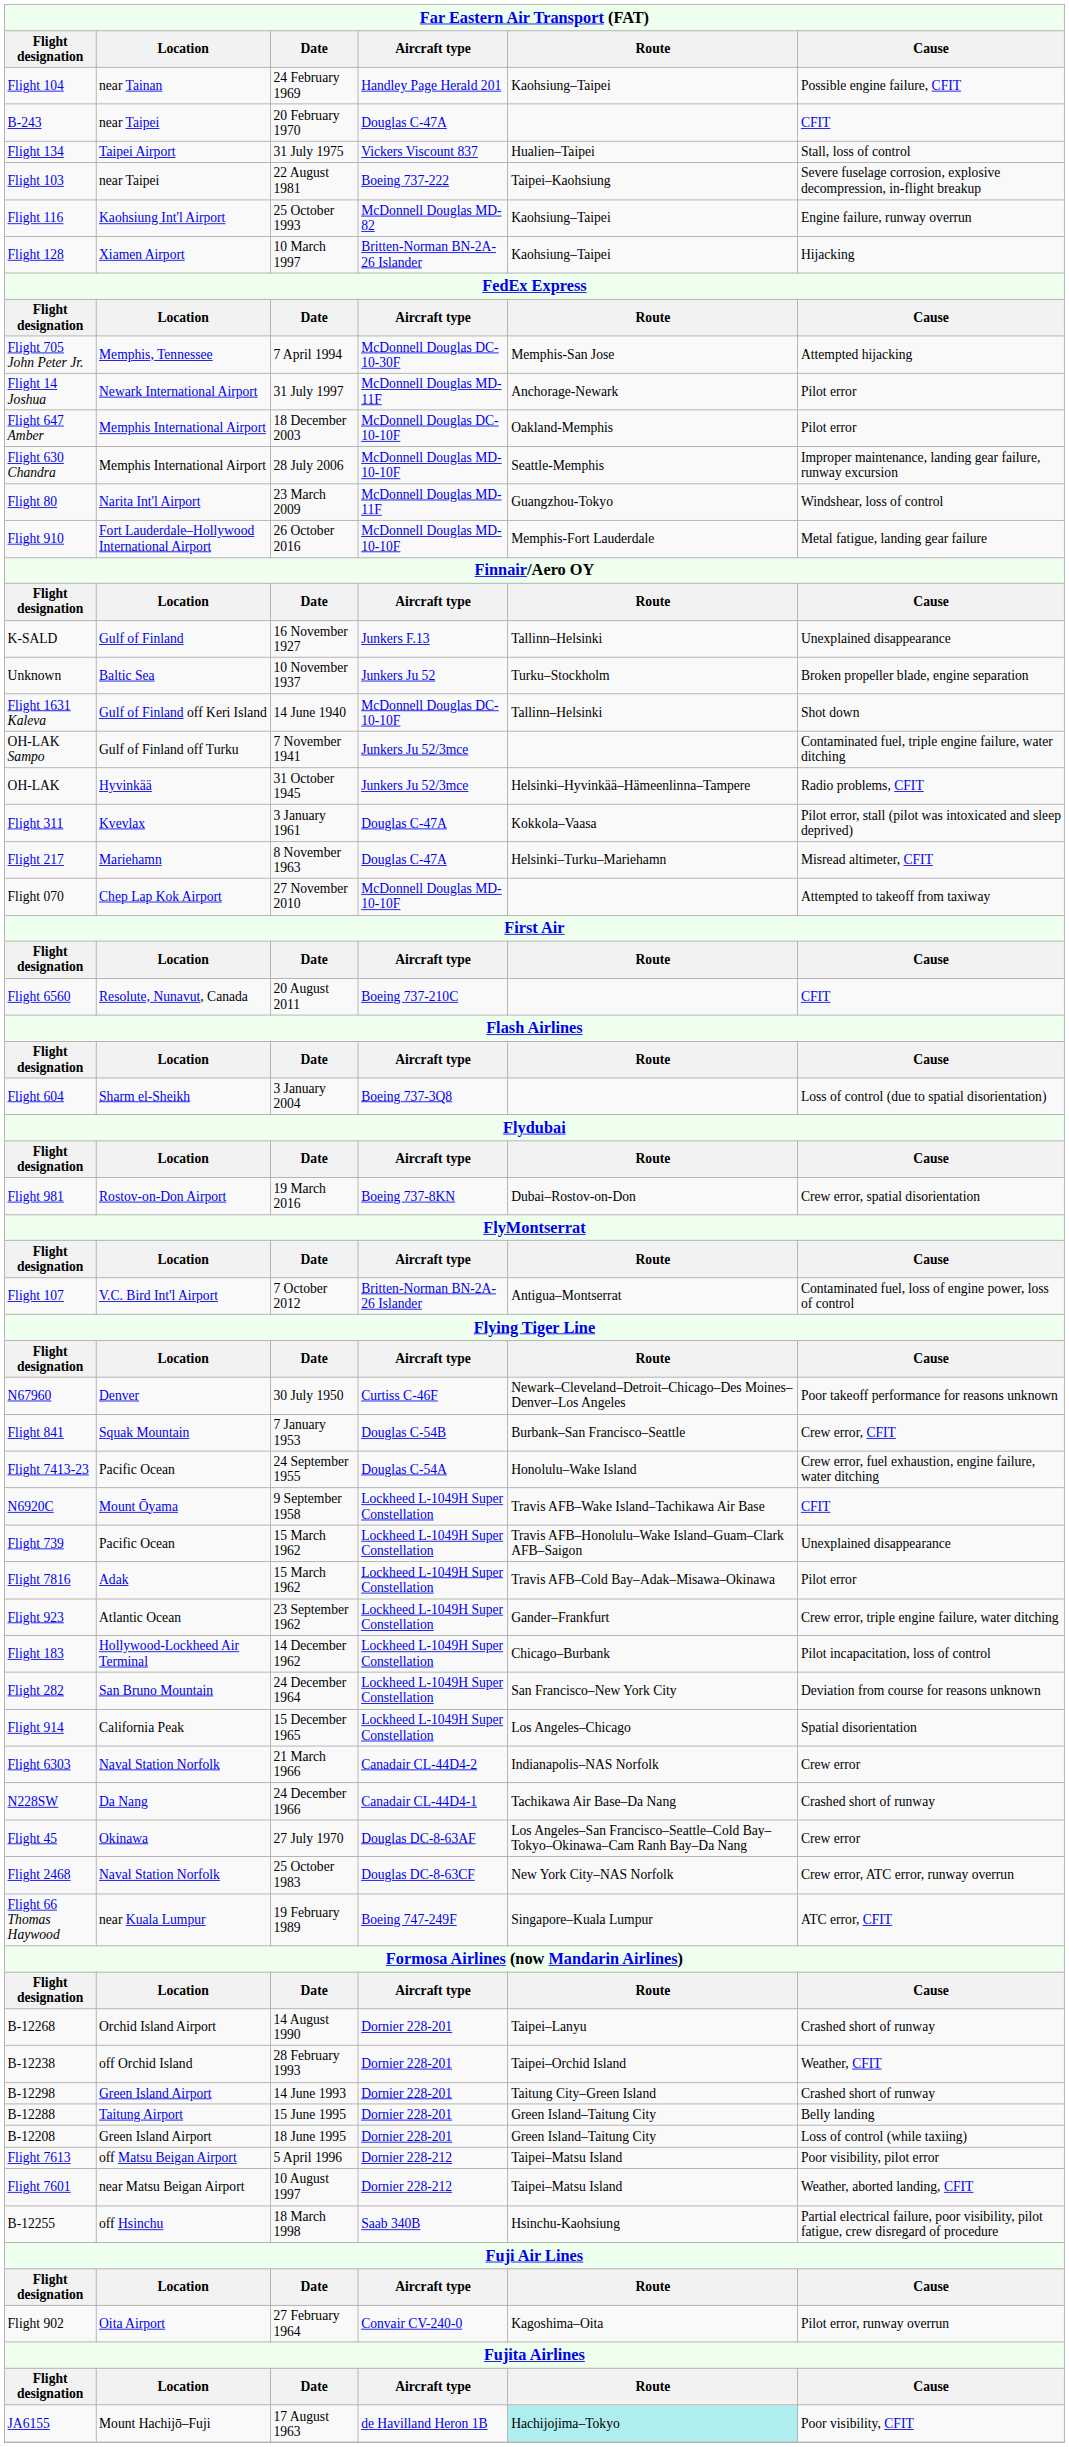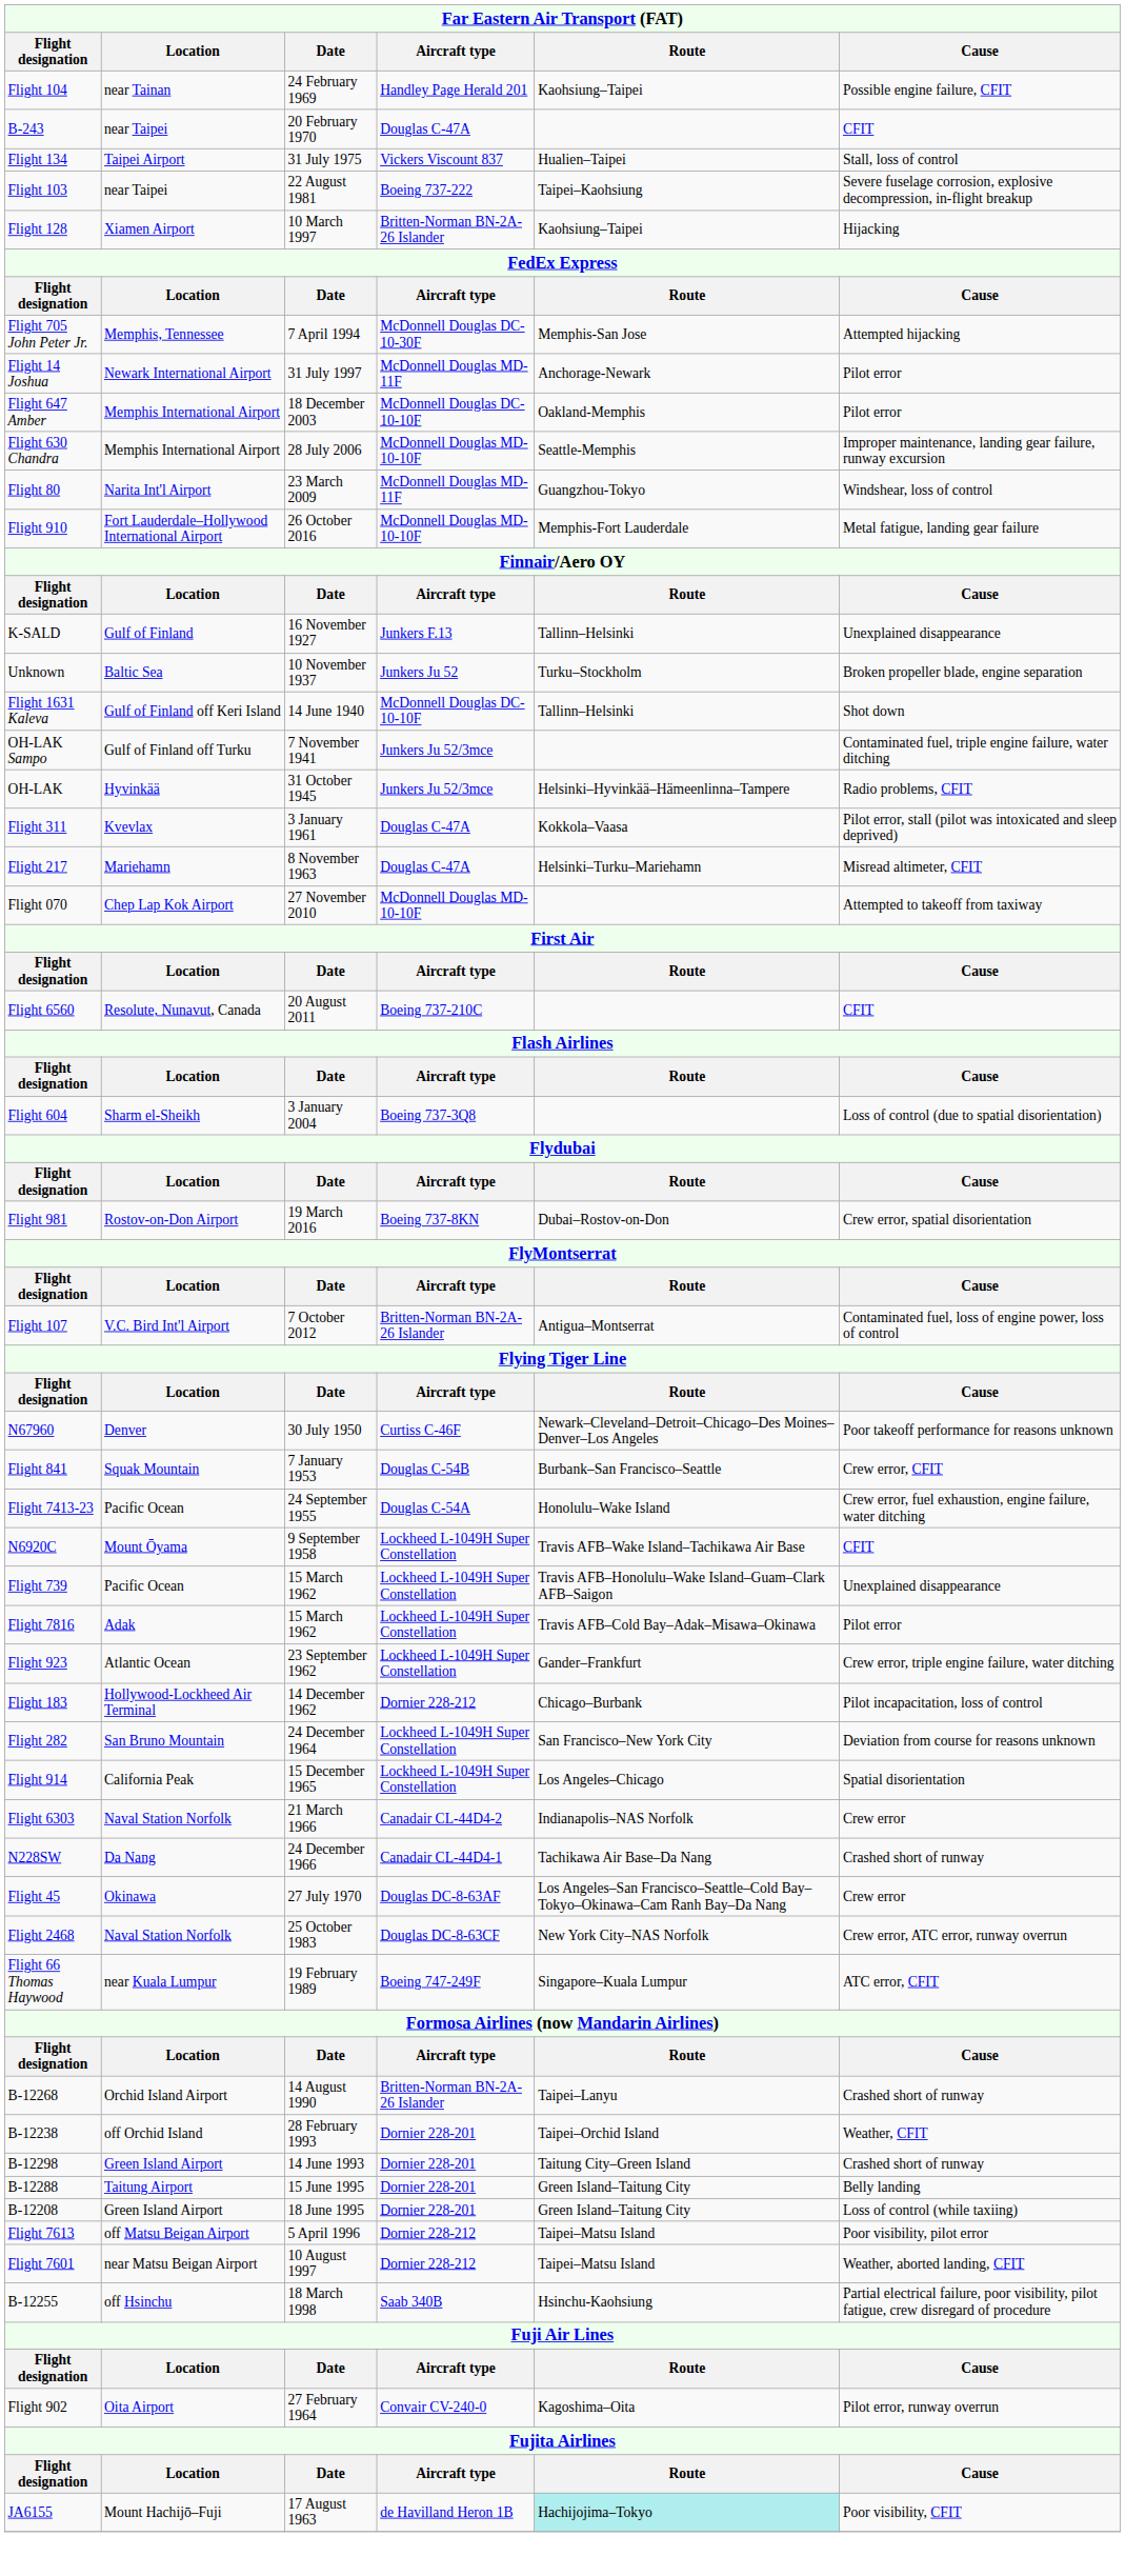- row: Flight 116 | Kaohsiung Int'l Airport | 25 October 1993 | McDonnell Douglas MD-82 | Kaohsiung–Taipei | Engine failure, runway overrun
Flight 183 | Aircraft type: Lockheed L-1049H Super Constellation -> Dornier 228-212
B-12268 | Aircraft type: Dornier 228-201 -> Britten-Norman BN-2A-26 Islander
